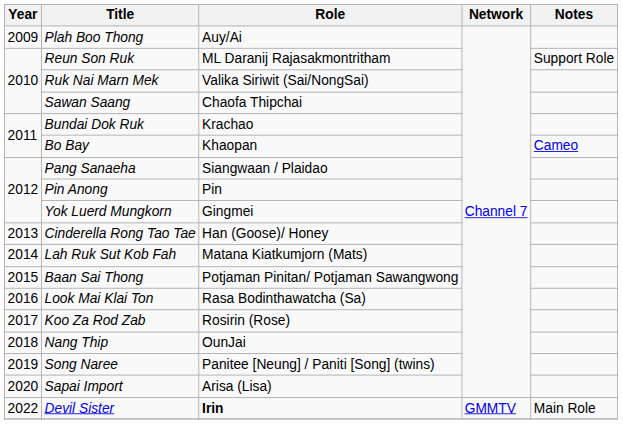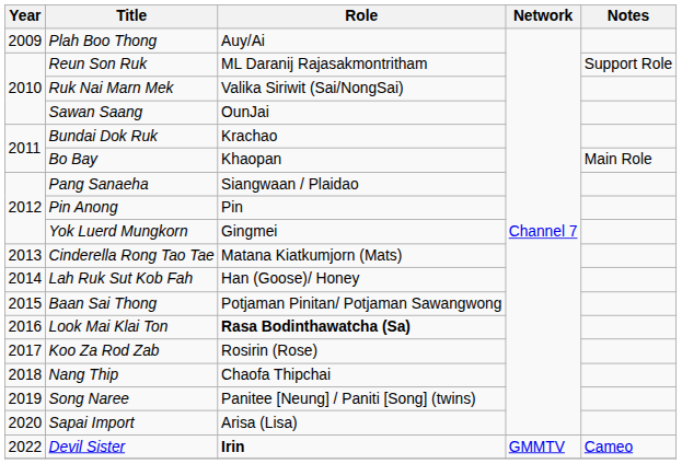Sawan Saang | Role: Chaofa Thipchai -> OunJai
Bo Bay | Notes: Cameo -> Main Role
Cinderella Rong Tao Tae | Role: Han (Goose)/ Honey -> Matana Kiatkumjorn (Mats)
Lah Ruk Sut Kob Fah | Role: Matana Kiatkumjorn (Mats) -> Han (Goose)/ Honey
Look Mai Klai Ton | Role: normal -> bold
Nang Thip | Role: OunJai -> Chaofa Thipchai
Devil Sister | Notes: Main Role -> Cameo
